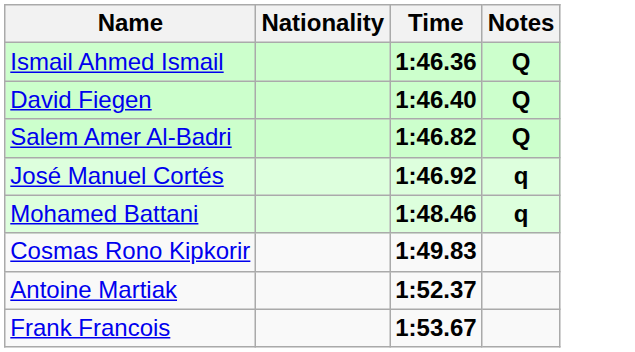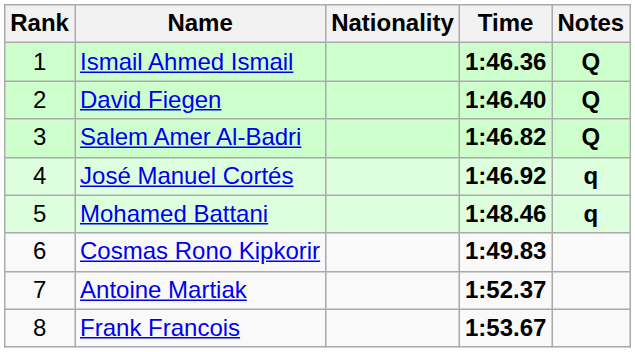+ column: Rank | 1 | 2 | 3 | 4 | 5 | 6 | 7 | 8
